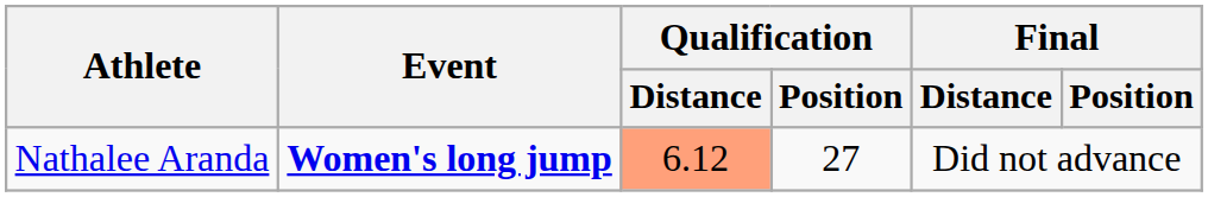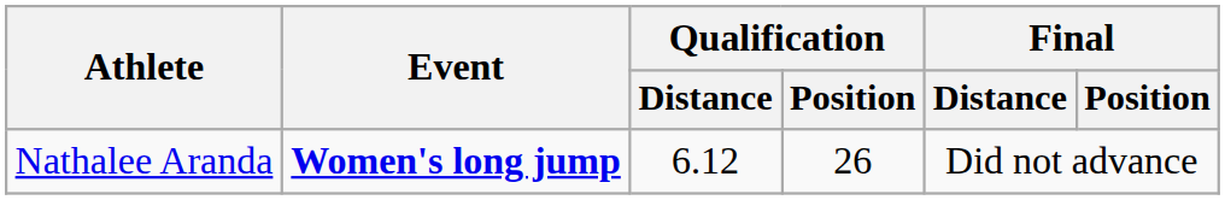Nathalee Aranda | Qualification / Distance: lightsalmon background -> no background
Nathalee Aranda | Qualification / Position: 27 -> 26
